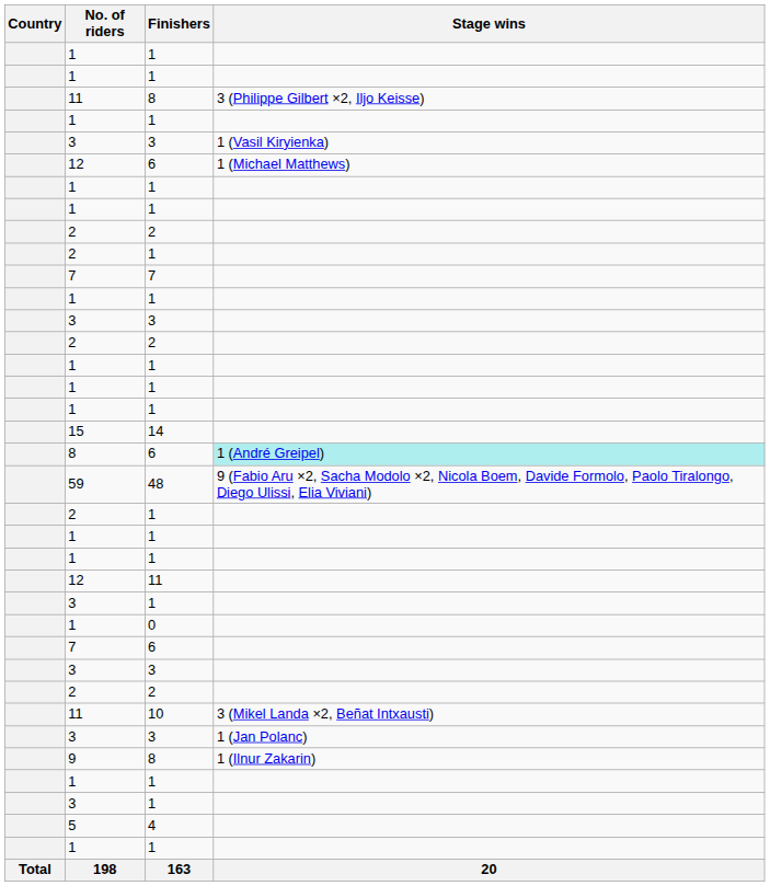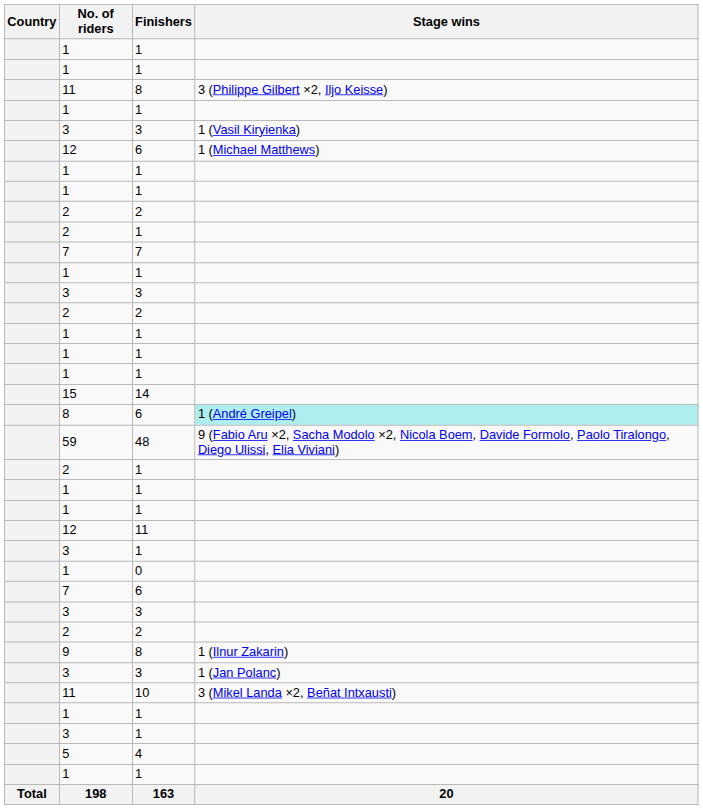rows swapped: 9 / 8 <-> 10
